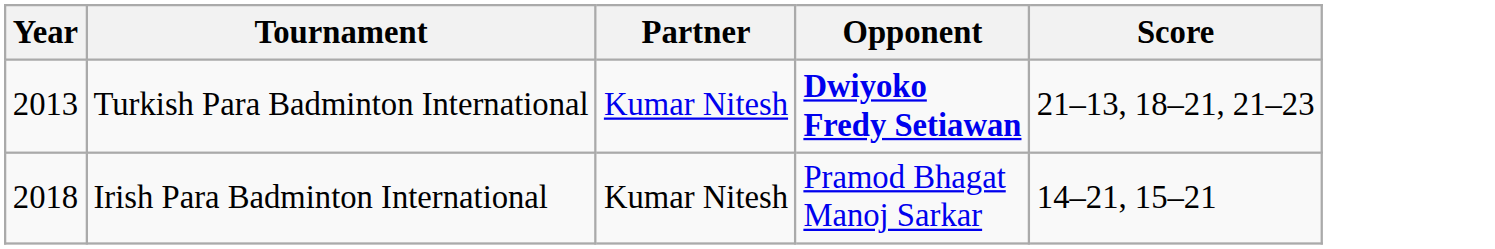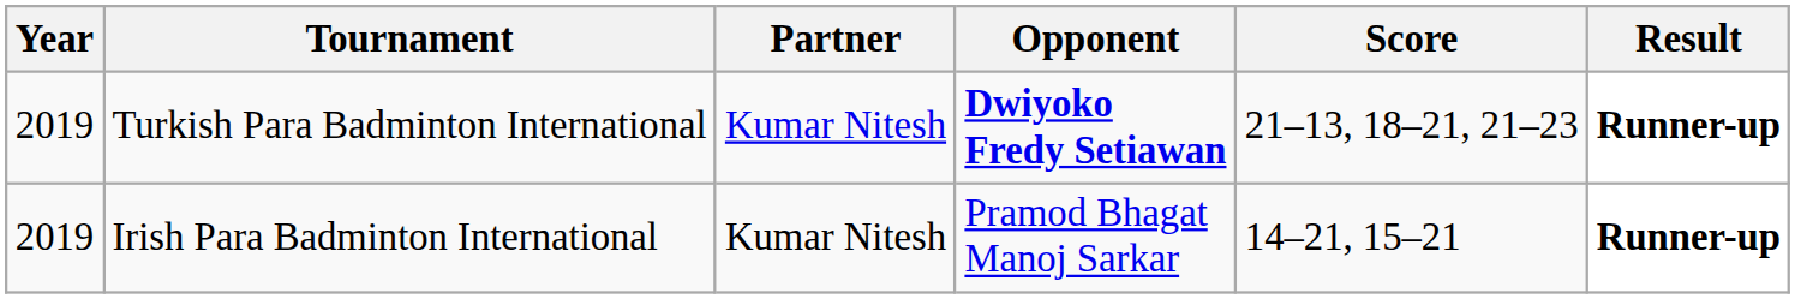+ column: Result | Runner-up | Runner-up
Turkish Para Badminton International | Year: 2013 -> 2019
Irish Para Badminton International | Year: 2018 -> 2019
